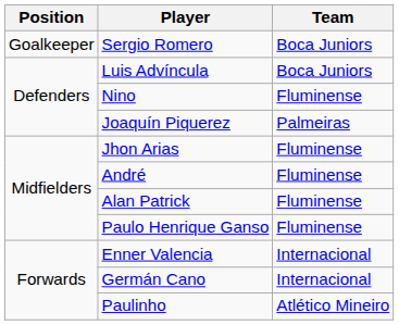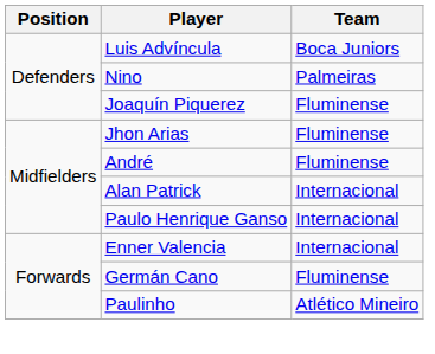- row: Goalkeeper | Sergio Romero | Boca Juniors
Nino | Team: Fluminense -> Palmeiras
Joaquín Piquerez | Team: Palmeiras -> Fluminense
Alan Patrick | Team: Fluminense -> Internacional
Paulo Henrique Ganso | Team: Fluminense -> Internacional
Germán Cano | Team: Internacional -> Fluminense
